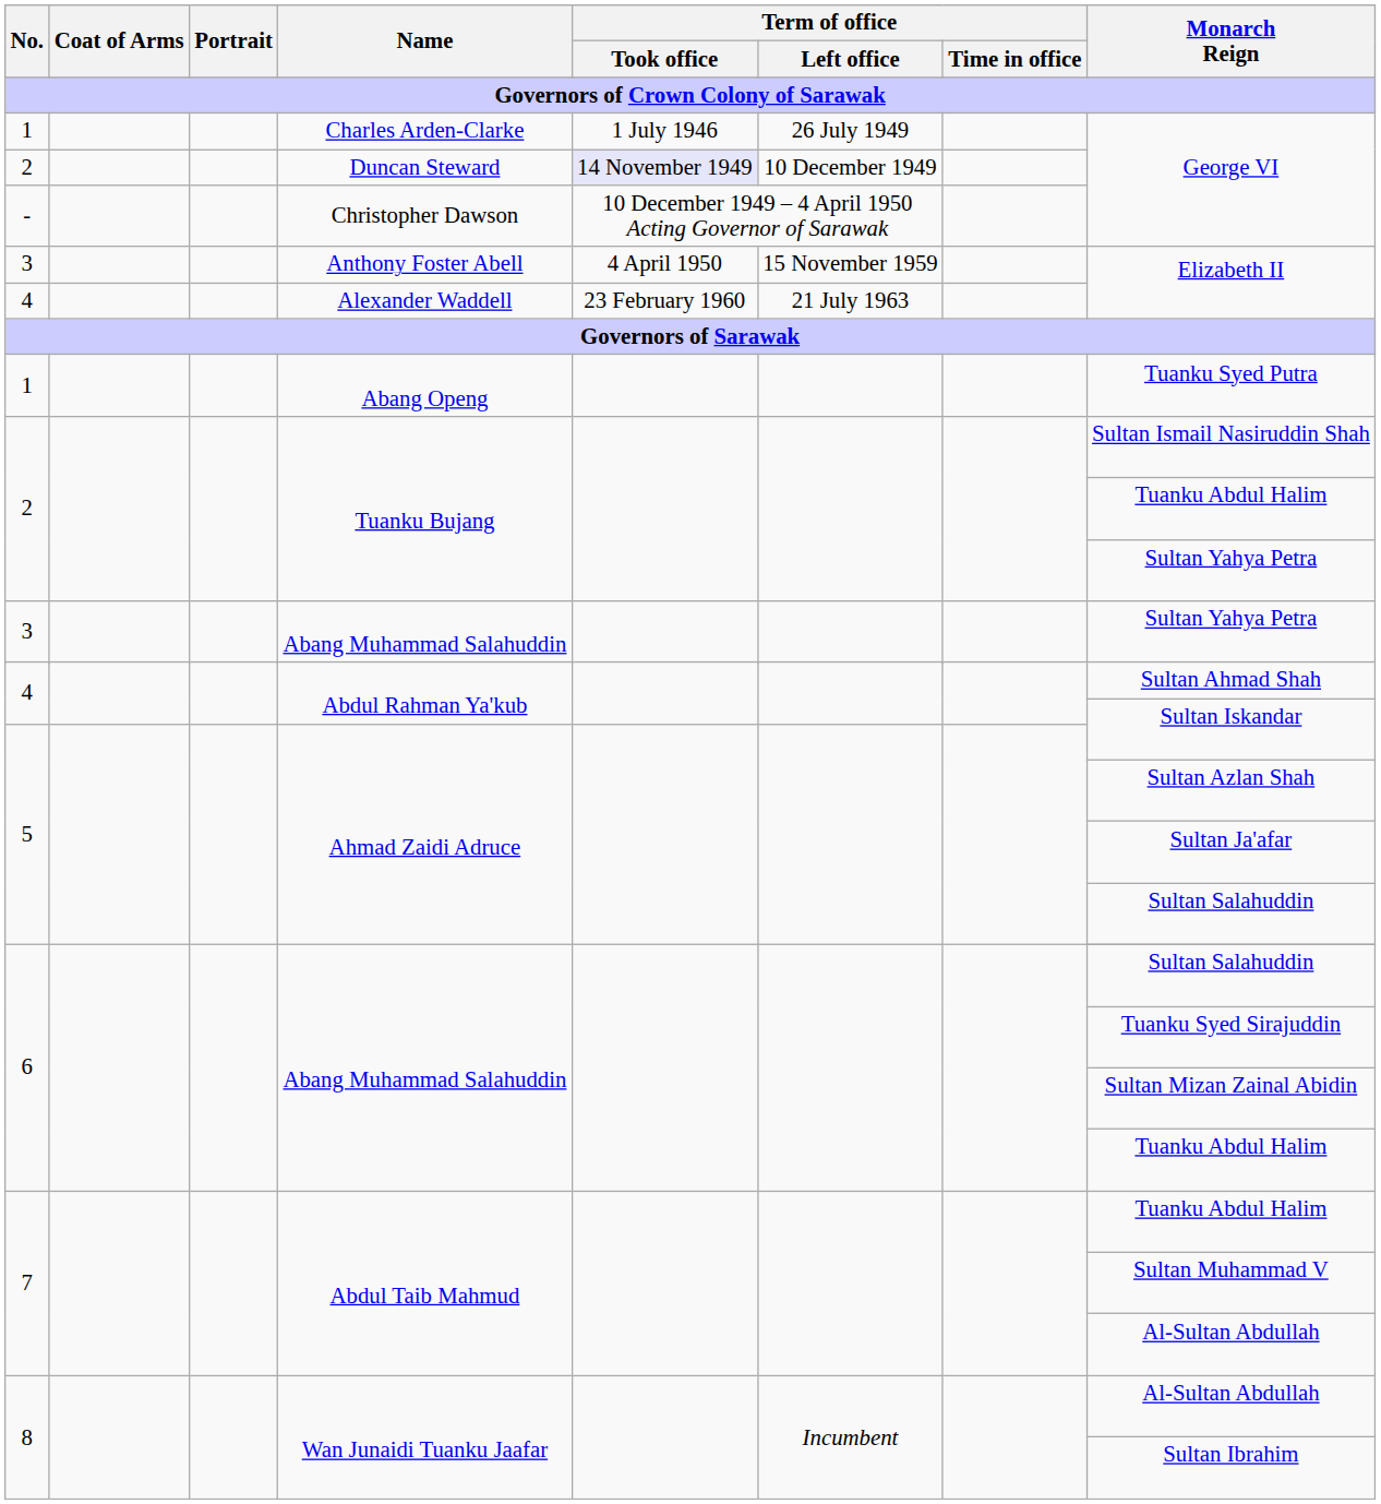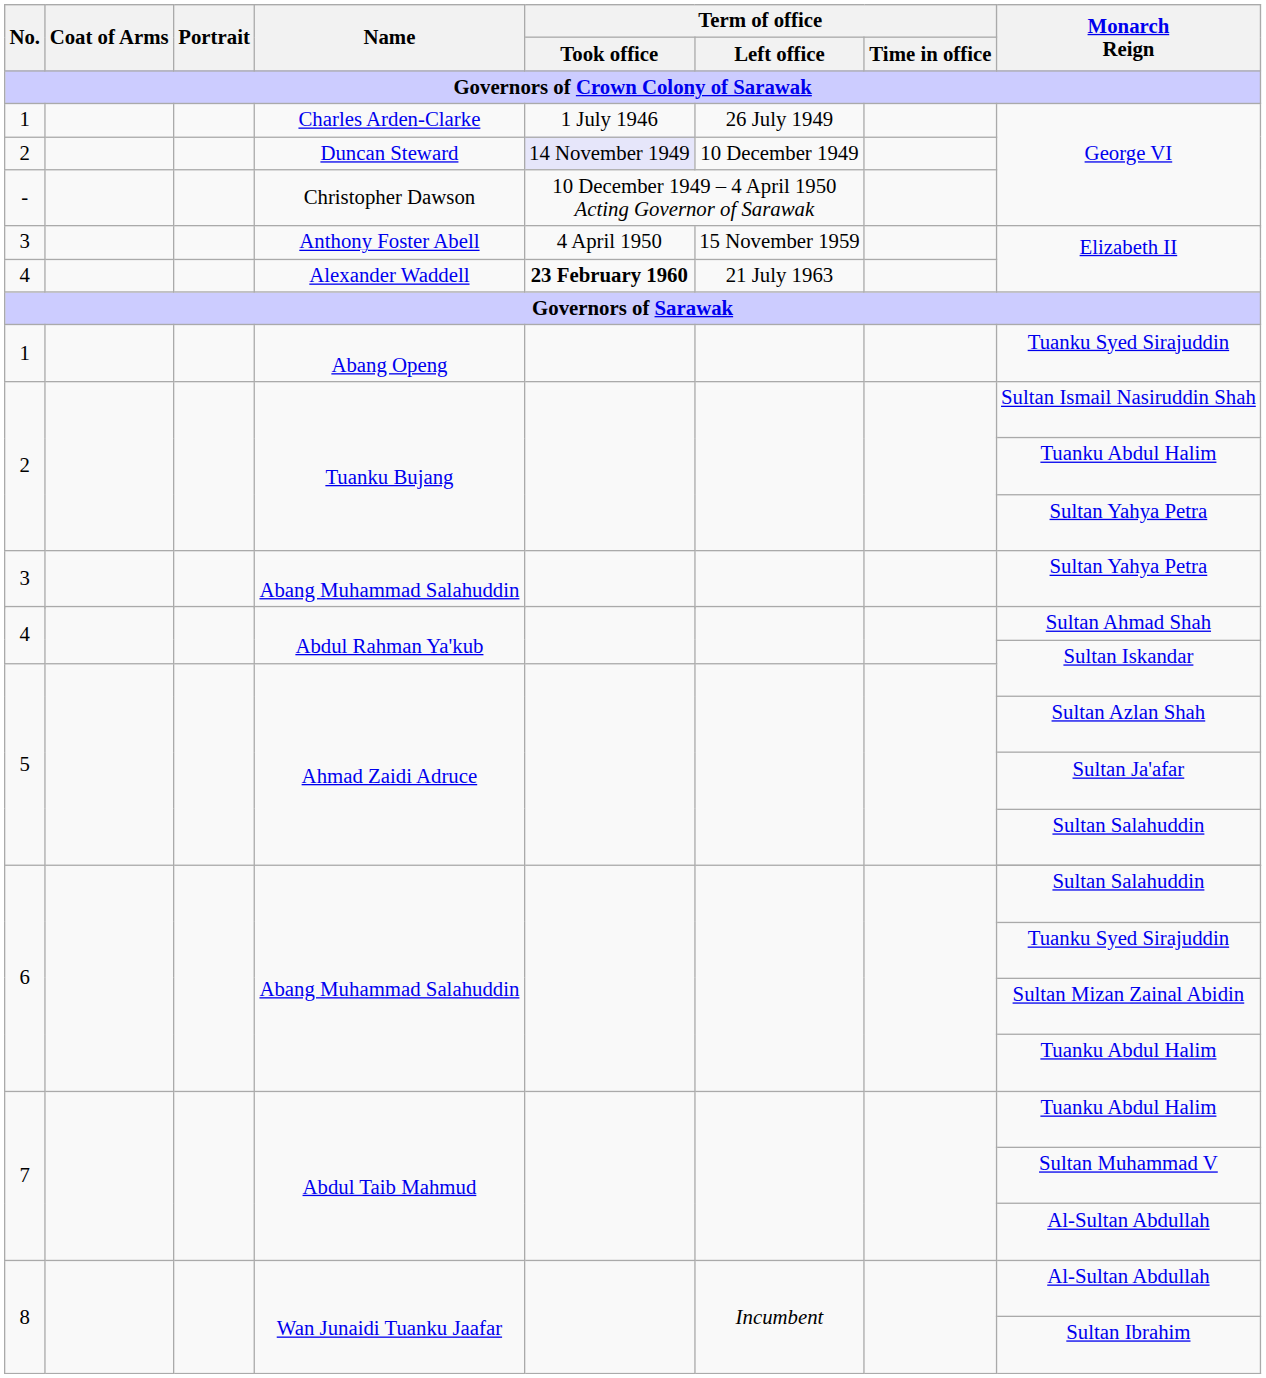Alexander Waddell | Term of office / Took office: normal -> bold
Abang Openg | Monarch Reign: Tuanku Syed Putra -> Tuanku Syed Sirajuddin
